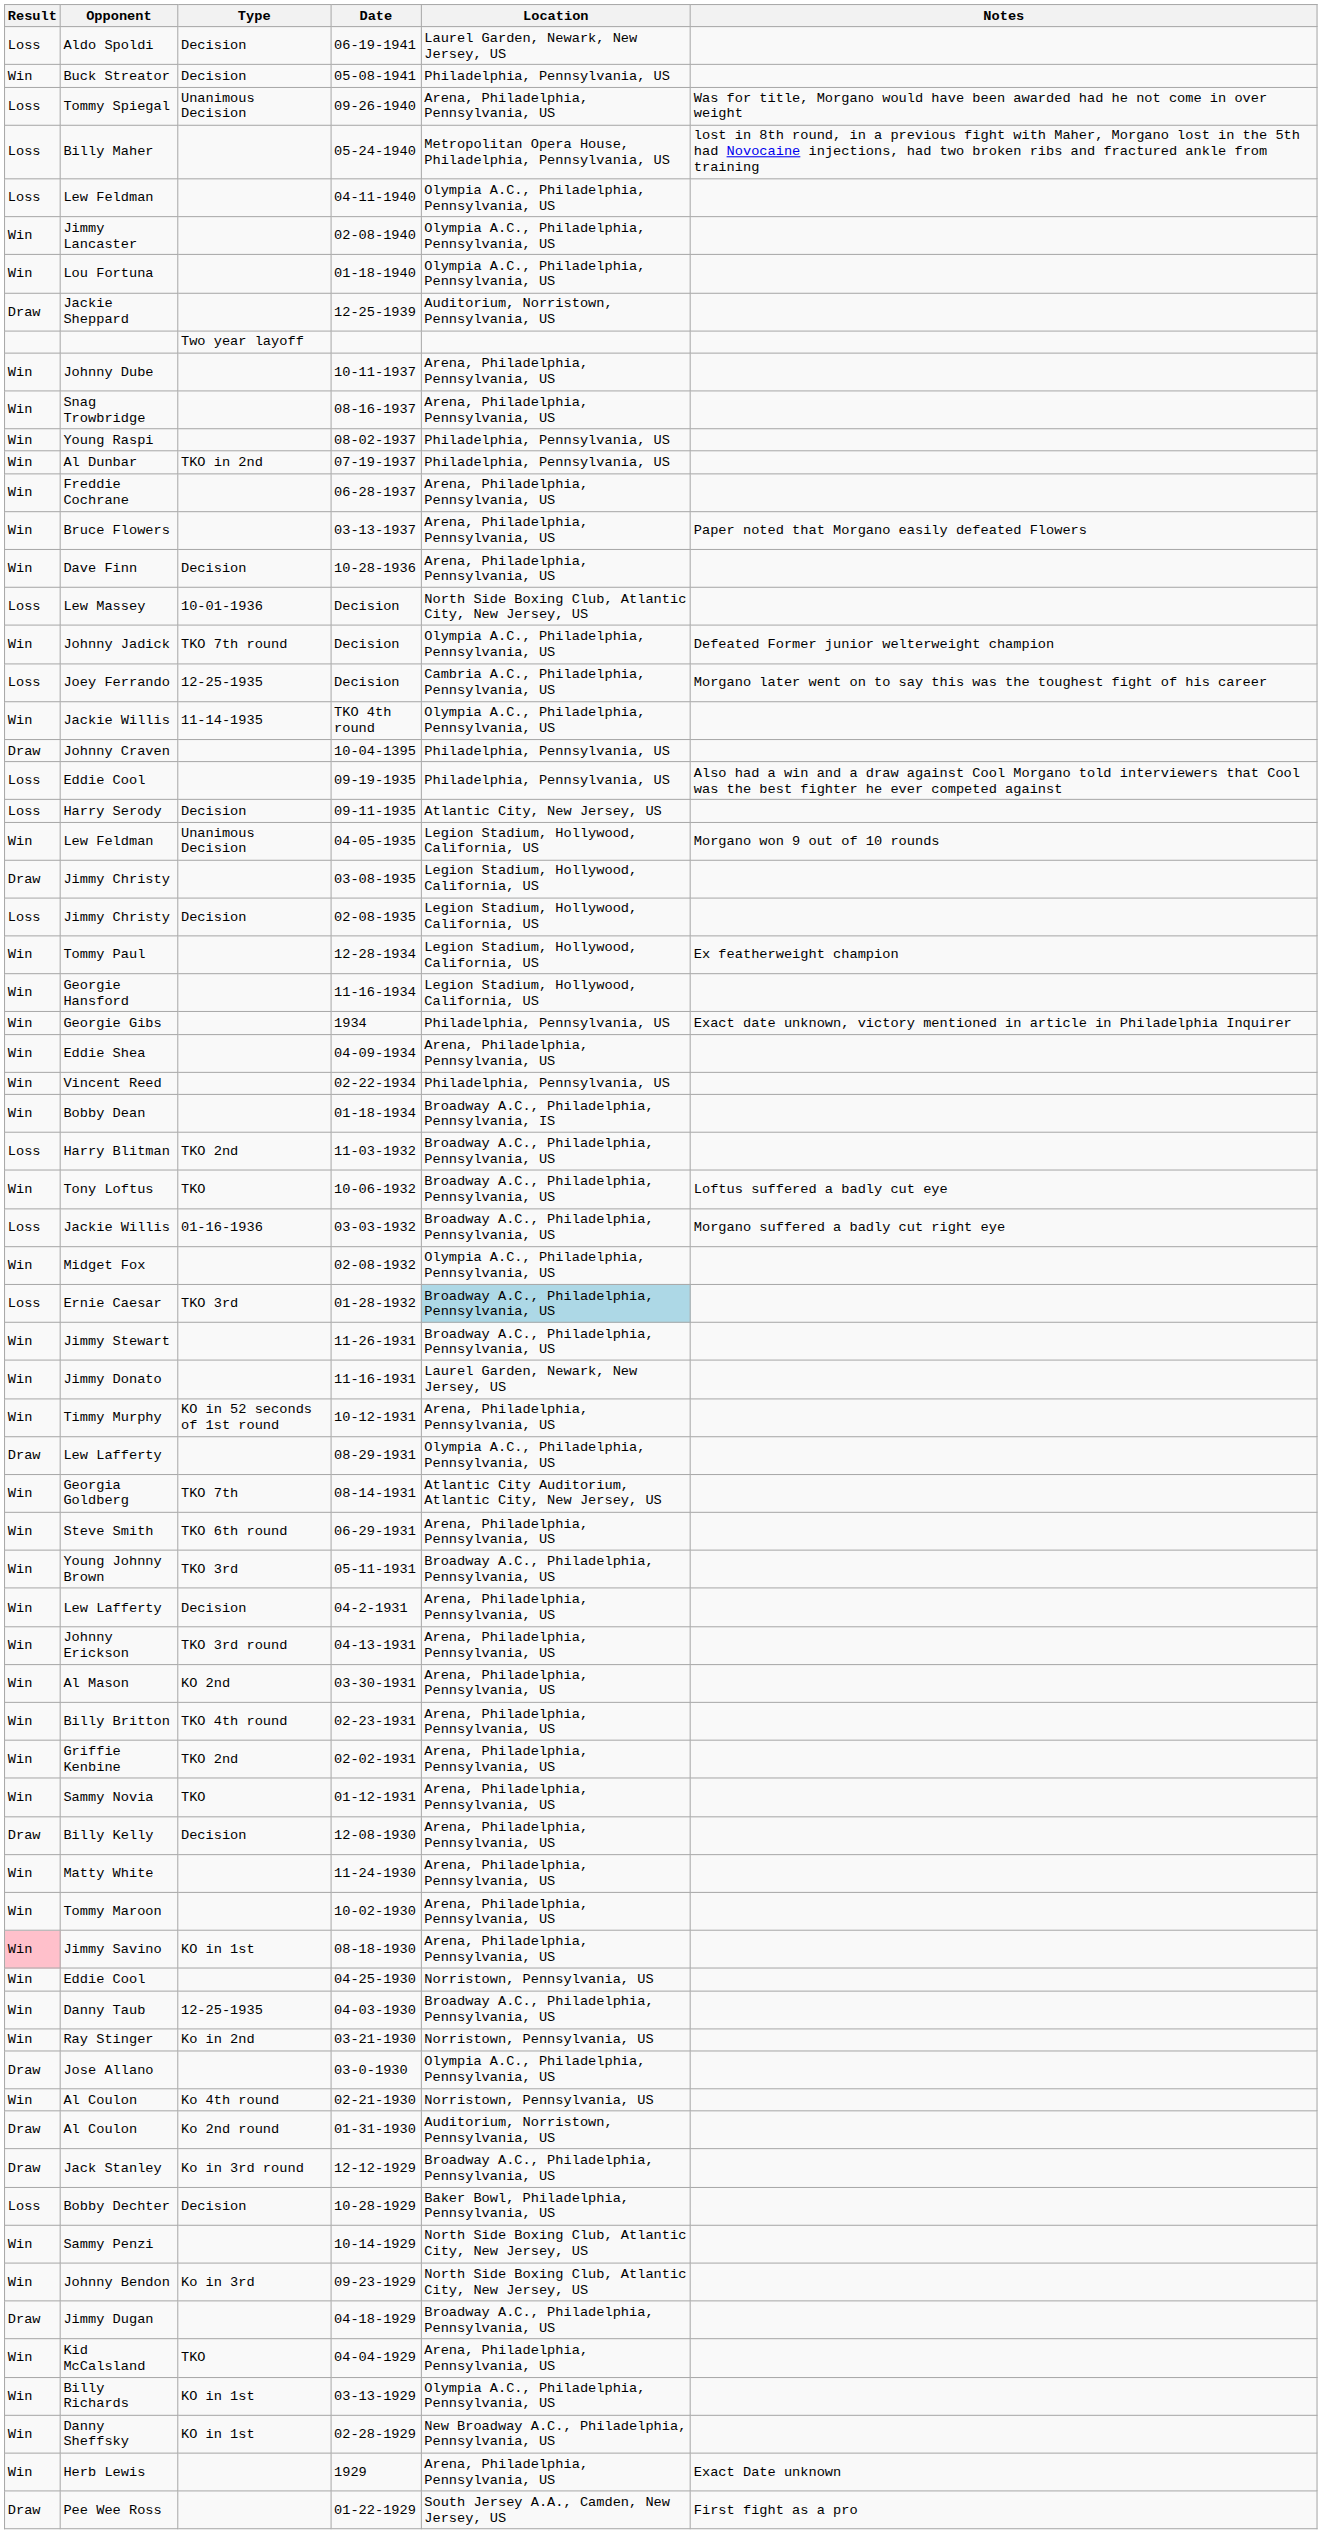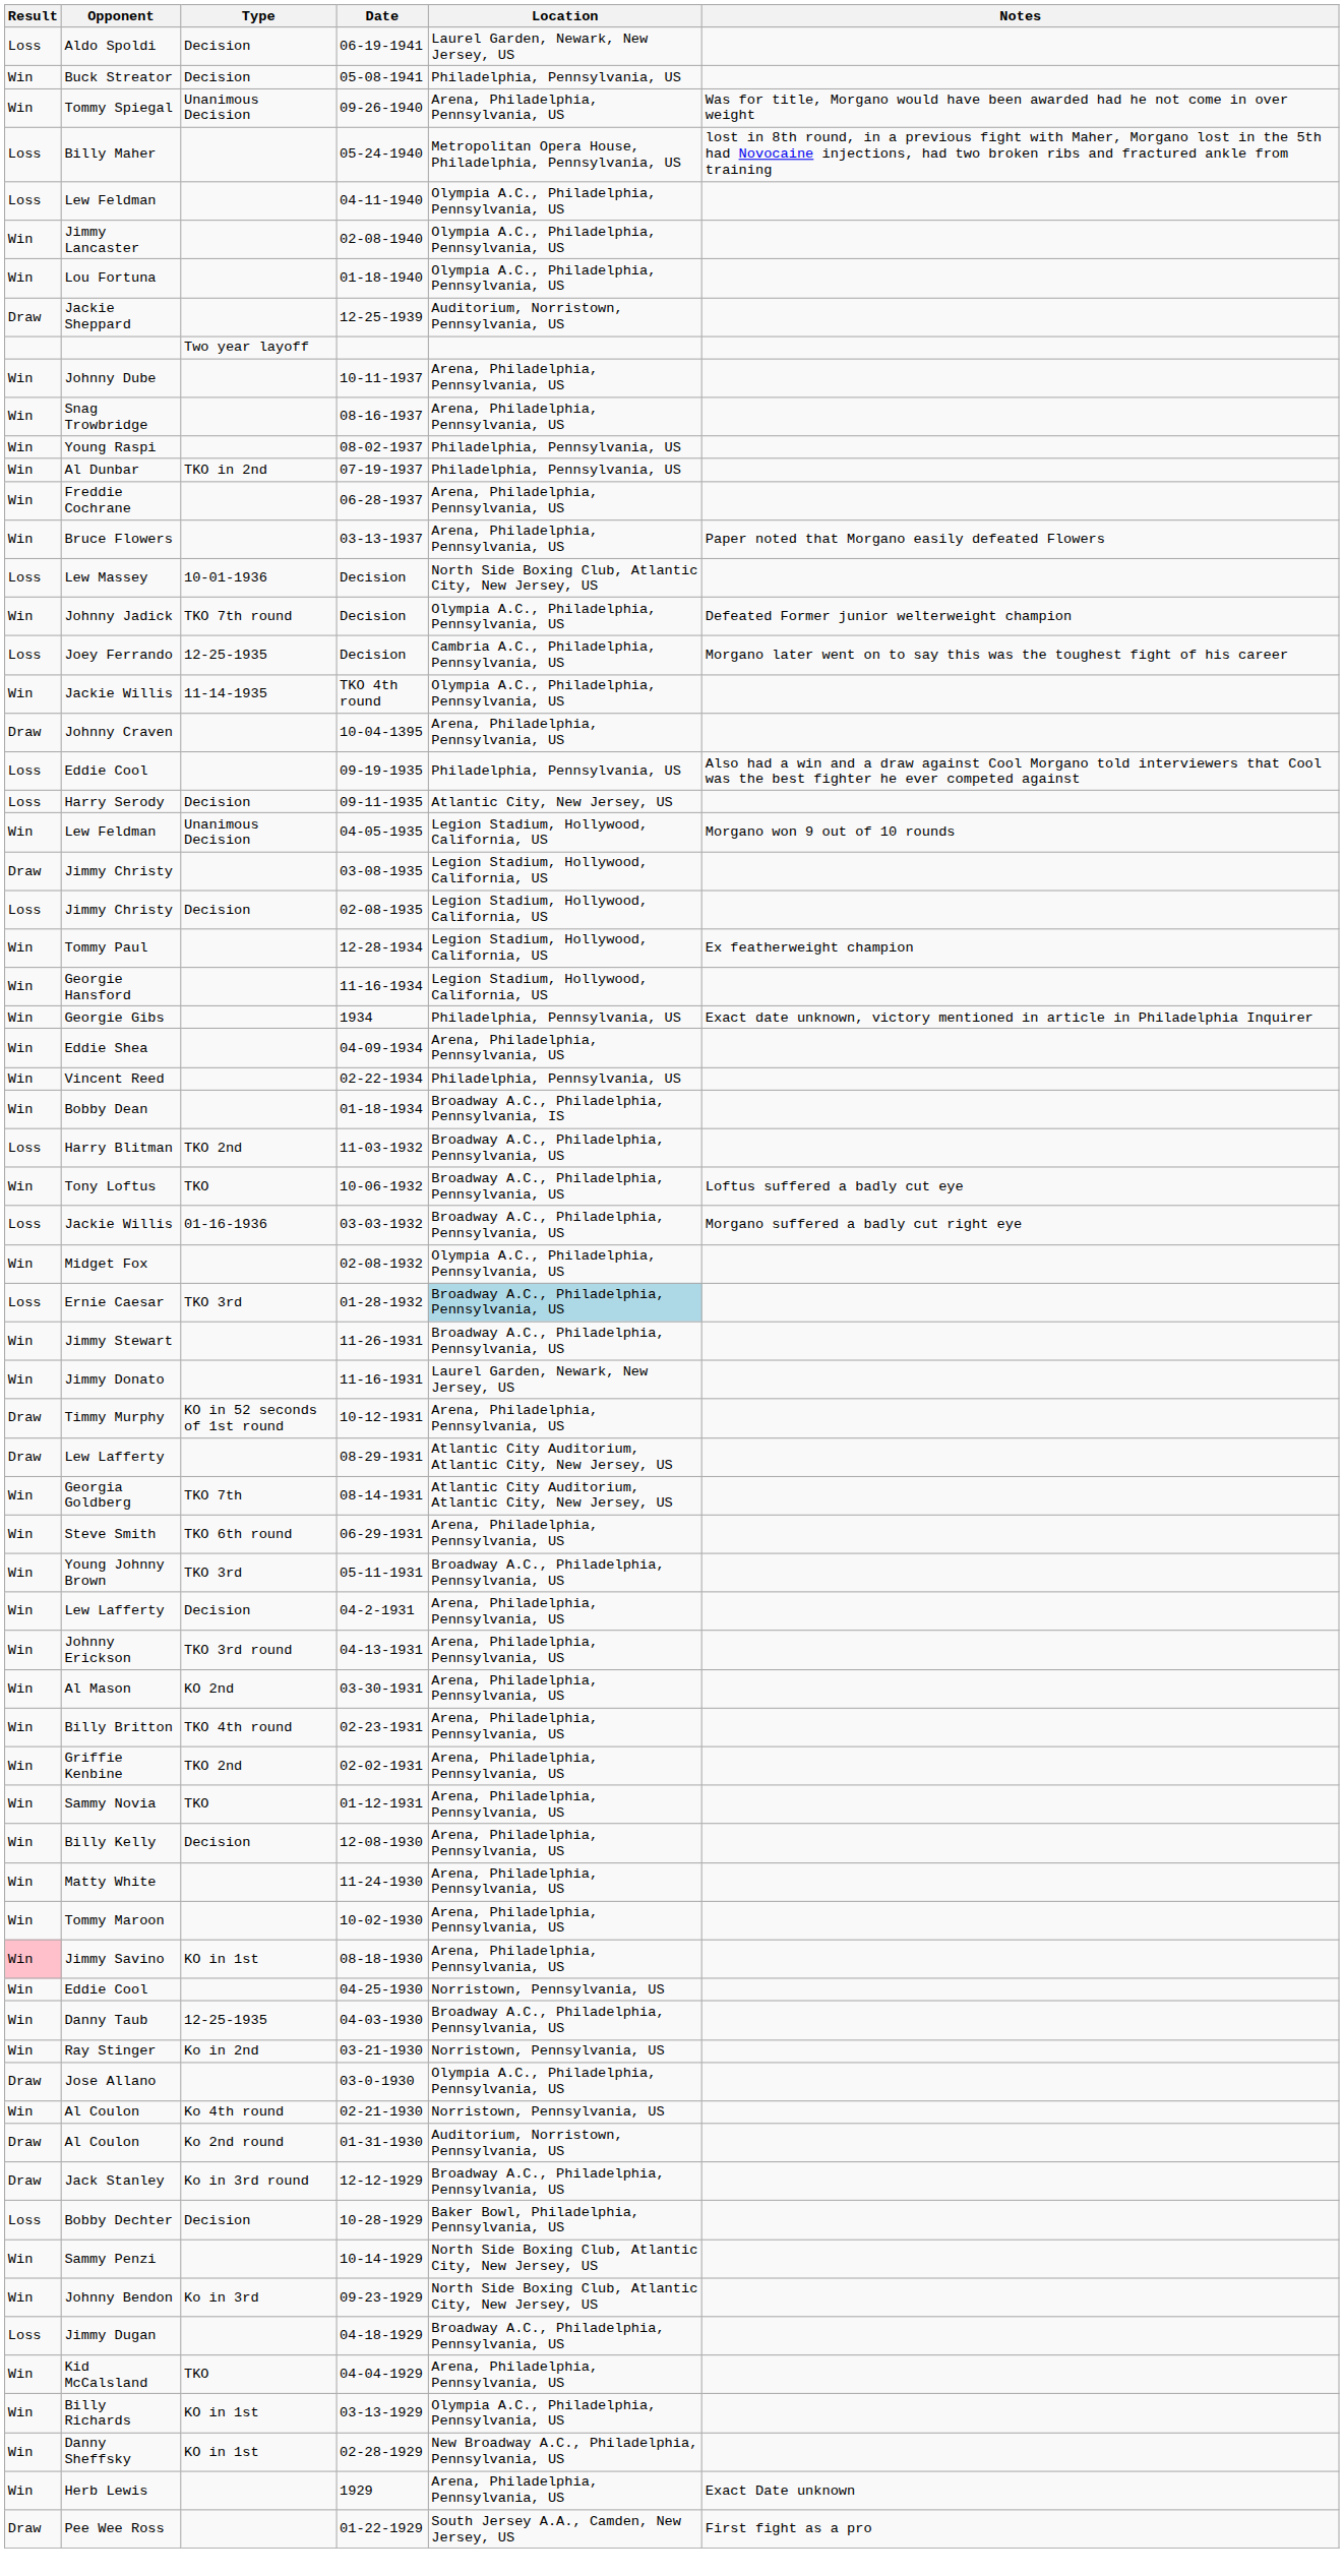Tommy Spiegal | Result: Loss -> Win
- row: Win | Dave Finn | Decision | 10-28-1936 | Arena, Philadelphia, Pennsylvania, US
Johnny Craven | Location: Philadelphia, Pennsylvania, US -> Arena, Philadelphia, Pennsylvania, US
Timmy Murphy | Result: Win -> Draw
Lew Lafferty / 08-29-1931 | Location: Olympia A.C., Philadelphia, Pennsylvania, US -> Atlantic City Auditorium, Atlantic City, New Jersey, US
Billy Kelly | Result: Draw -> Win
Jimmy Dugan | Result: Draw -> Loss
